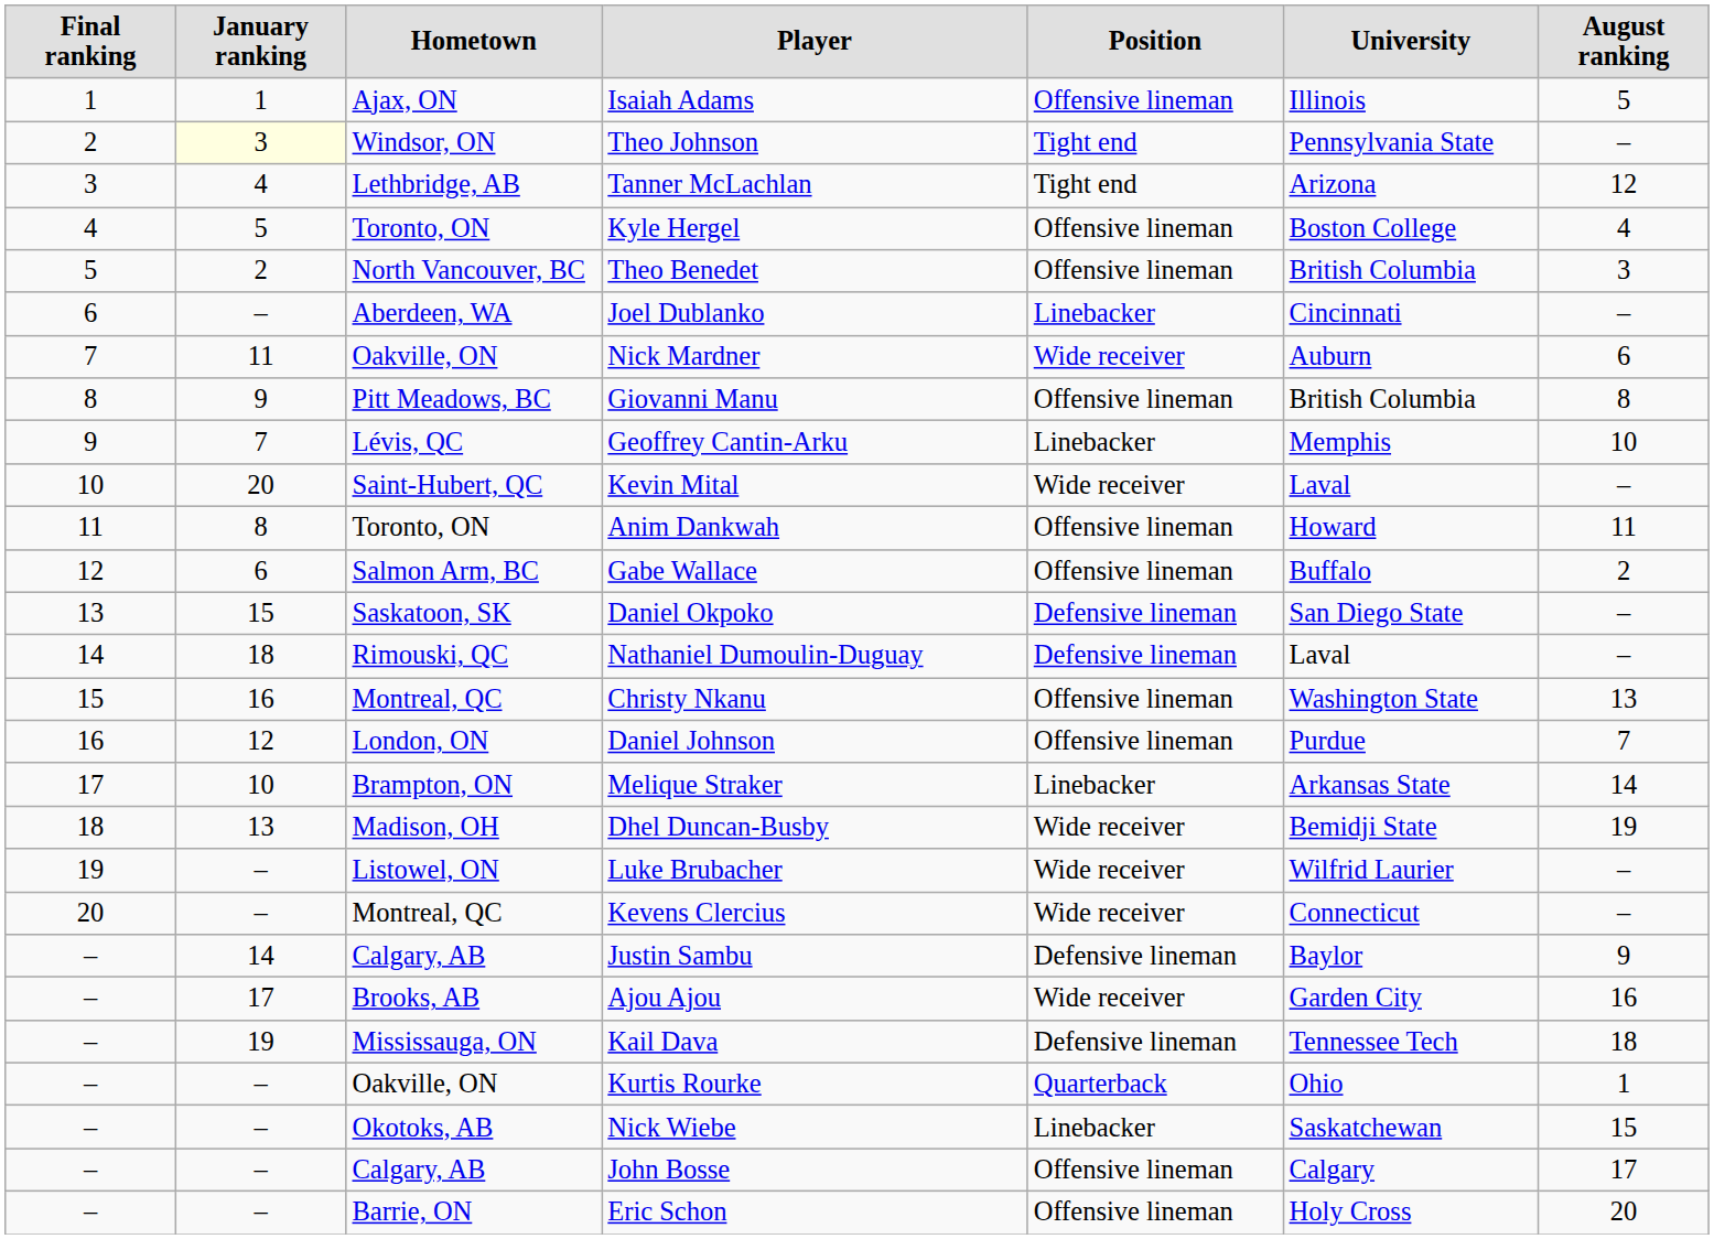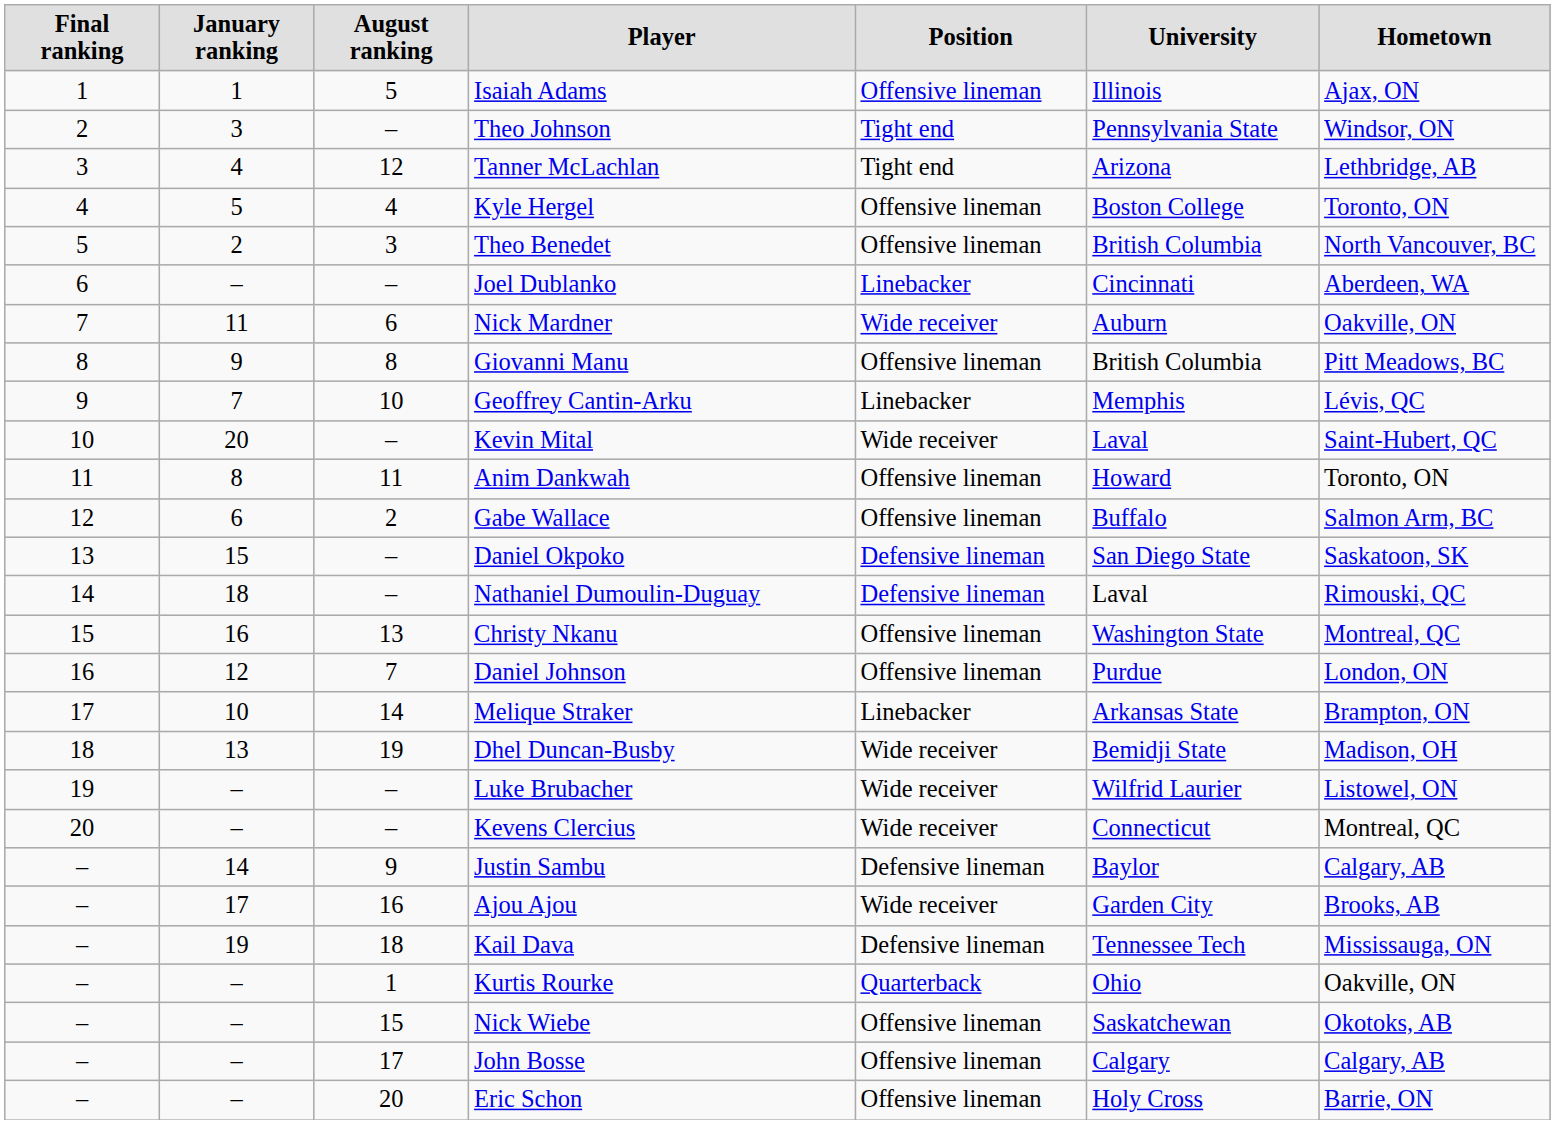columns swapped: August ranking <-> Hometown
Theo Johnson | January ranking: lightyellow background -> no background
Nick Wiebe | Position: Linebacker -> Offensive lineman
